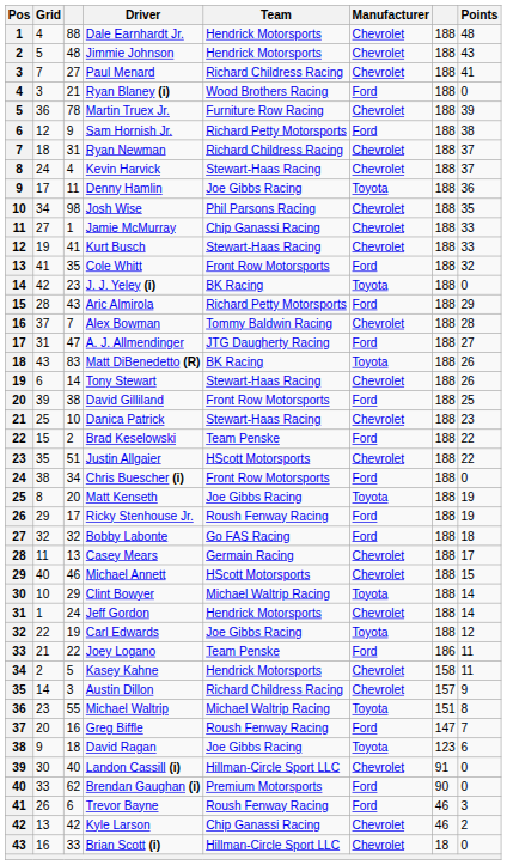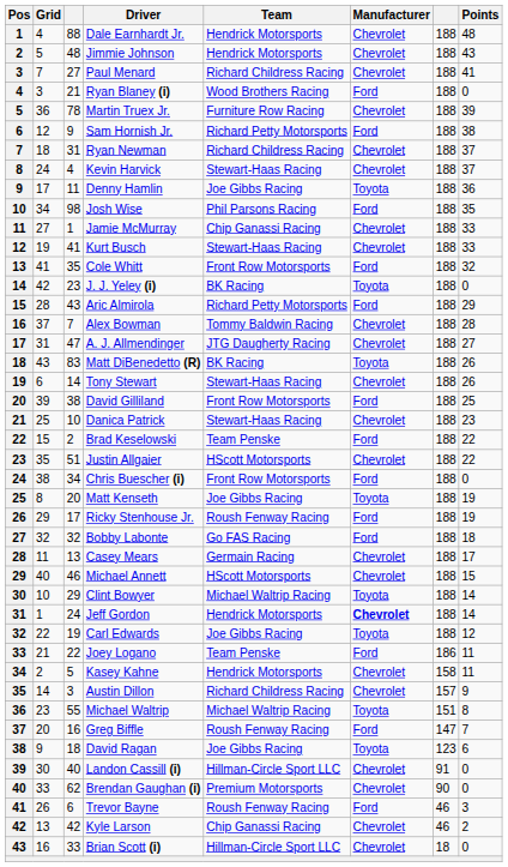Josh Wise | Manufacturer: Chevrolet -> Ford
A. J. Allmendinger | Manufacturer: Ford -> Chevrolet
Jeff Gordon | Manufacturer: normal -> bold
Brendan Gaughan (i) | Manufacturer: Ford -> Chevrolet
